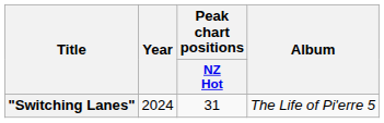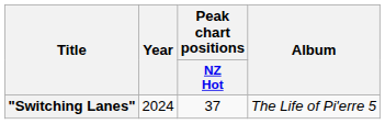"Switching Lanes" | Peak chart positions / NZ Hot: 31 -> 37
